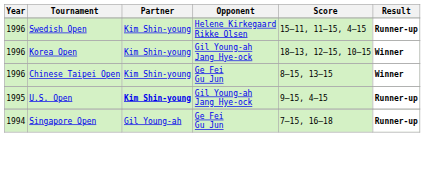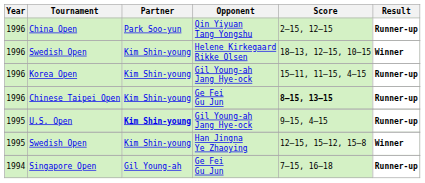+ row: 1996 | China Open | Park Soo-yun | Qin Yiyuan Tang Yongshu | 2–15, 12–15 | Runner-up
Swedish Open / Helene Kirkegaard Rikke Olsen | Score: 15–11, 11–15, 4–15 -> 18–13, 12–15, 10–15
Swedish Open / Helene Kirkegaard Rikke Olsen | Result: Runner-up -> Winner
Korea Open | Score: 18–13, 12–15, 10–15 -> 15–11, 11–15, 4–15
Korea Open | Result: Winner -> Runner-up
Chinese Taipei Open | Score: normal -> bold
Chinese Taipei Open | Result: Winner -> Runner-up
+ row: 1995 | Swedish Open | Kim Shin-young | Han Jingna Ye Zhaoying | 12–15, 15–12, 15–8 | Winner
